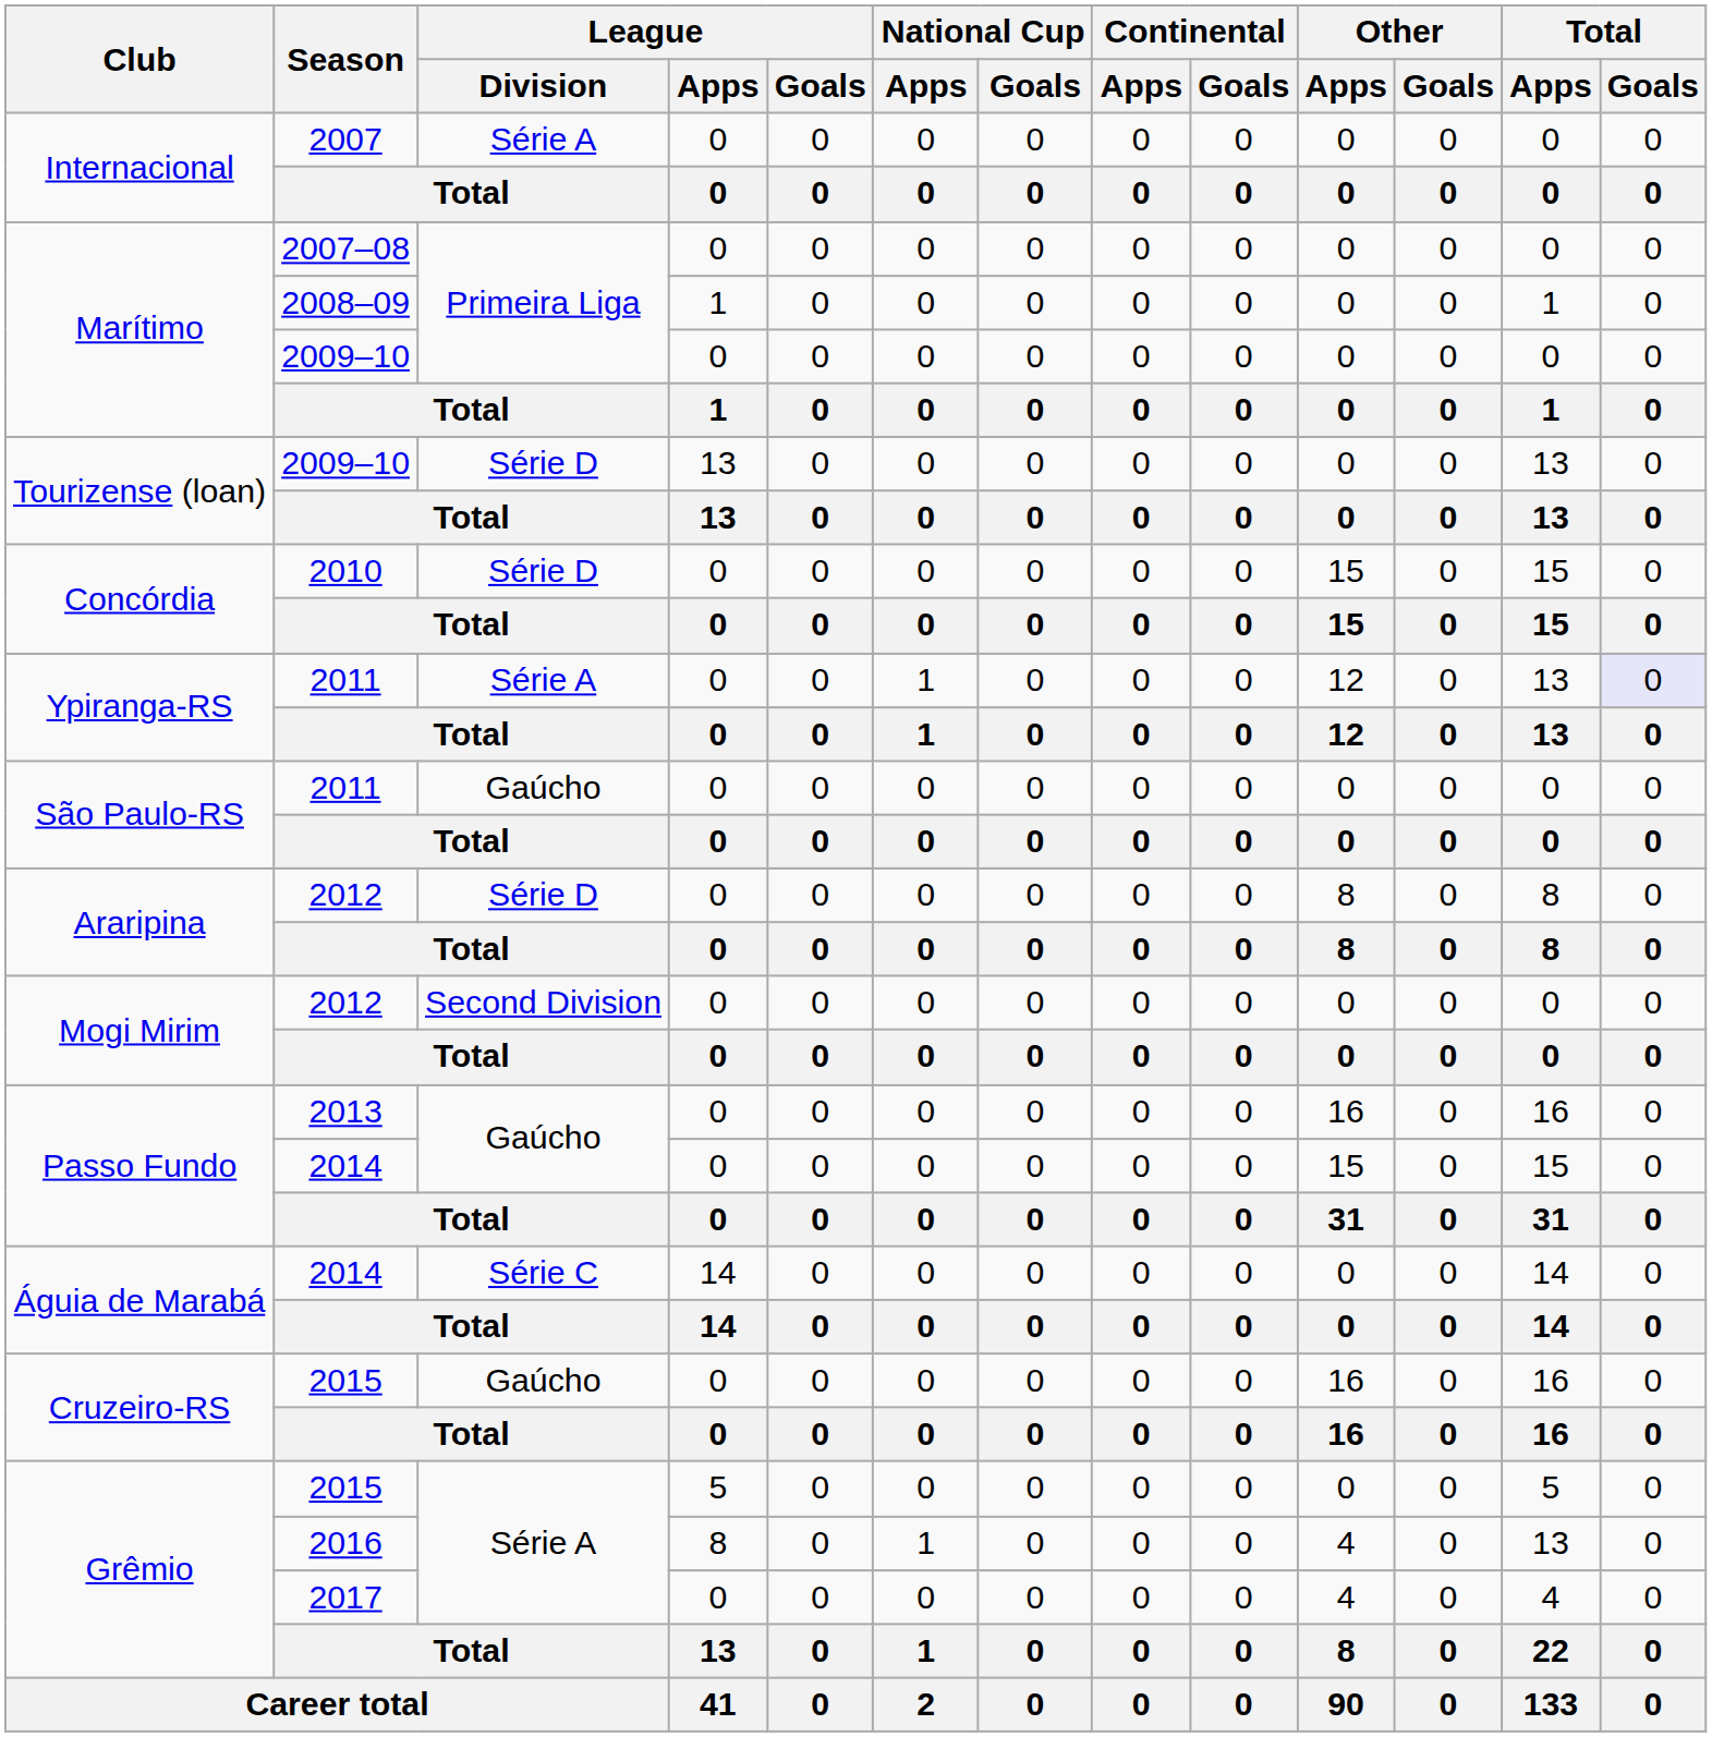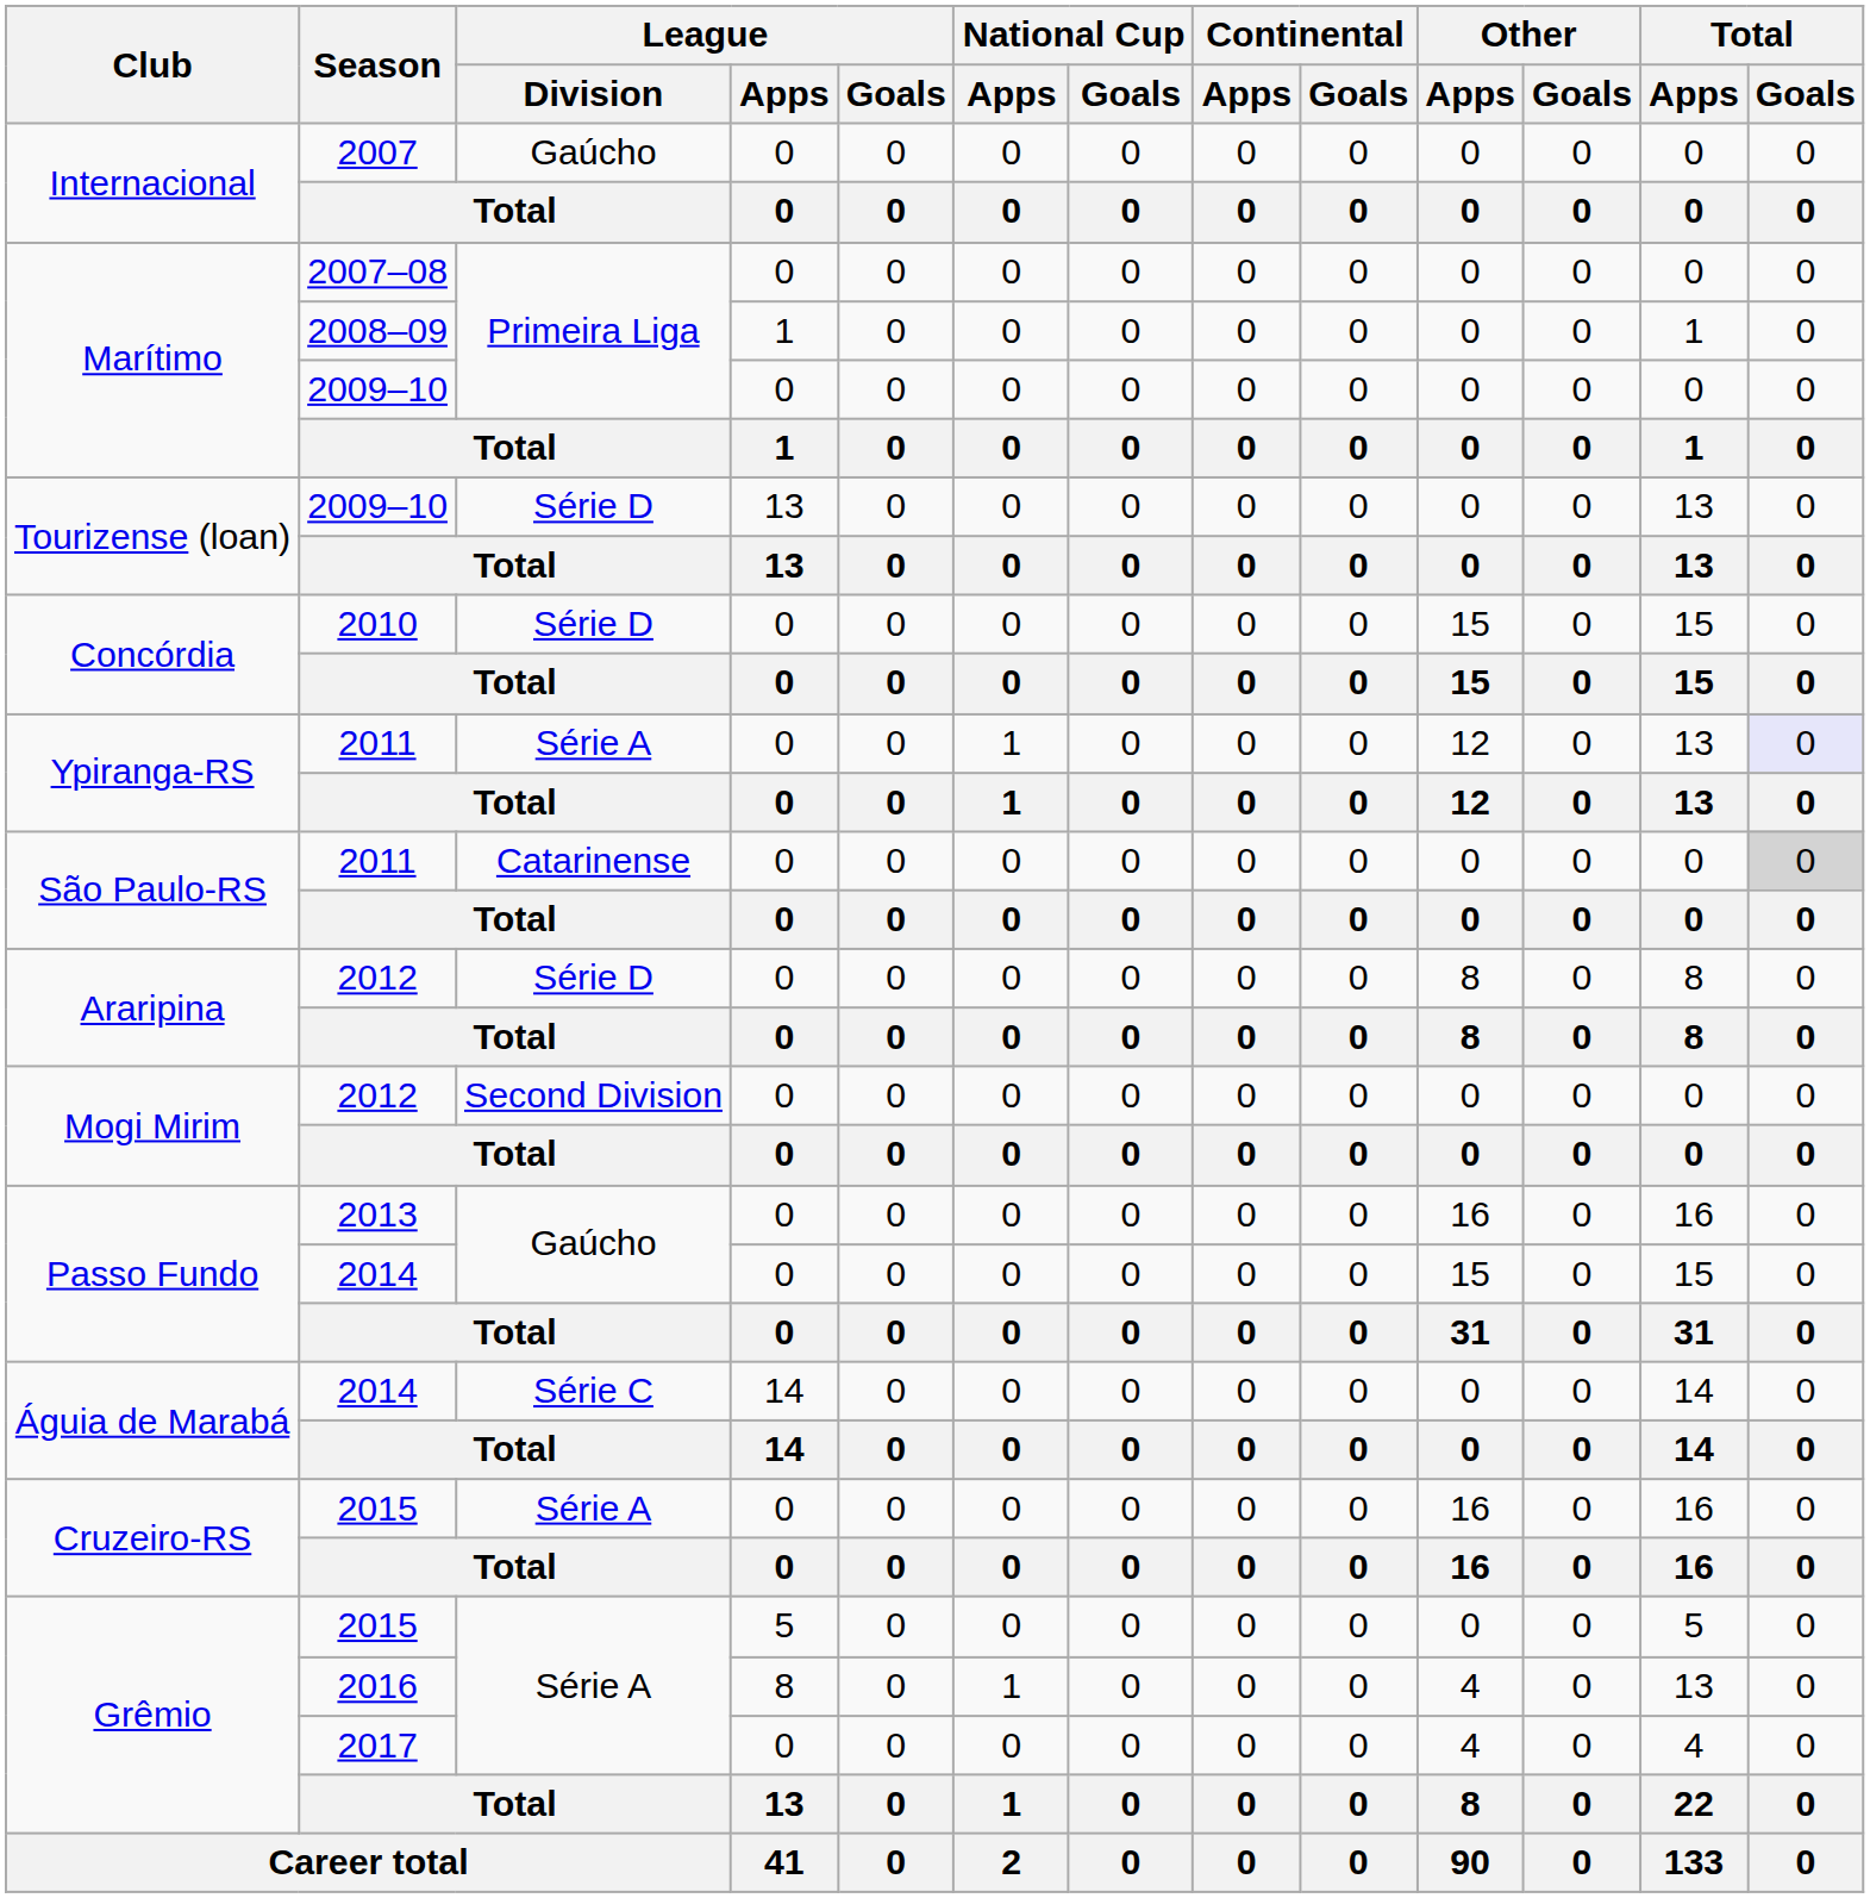Internacional / 2007 | League / Division: Série A -> Gaúcho
São Paulo-RS / 2011 | League / Division: Gaúcho -> Catarinense
São Paulo-RS / 2011 | Total / Goals: no background -> lightgrey background
Cruzeiro-RS / 2015 | League / Division: Gaúcho -> Série A
